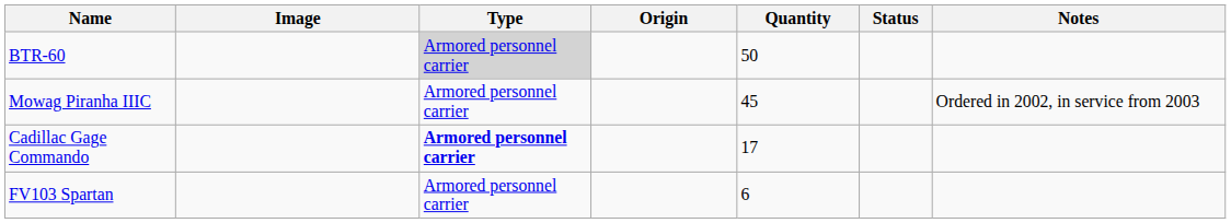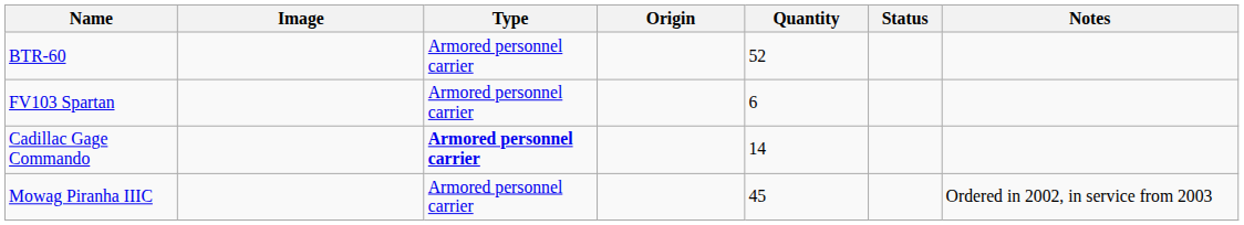BTR-60 | Type: lightgrey background -> no background
BTR-60 | Quantity: 50 -> 52
rows swapped: FV103 Spartan <-> Mowag Piranha IIIC
Cadillac Gage Commando | Quantity: 17 -> 14
